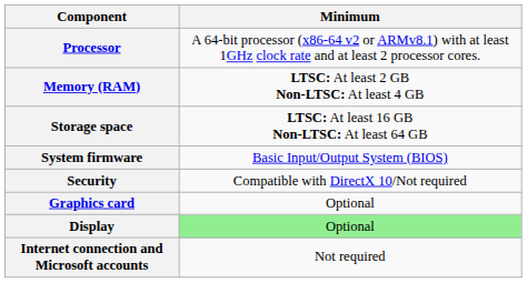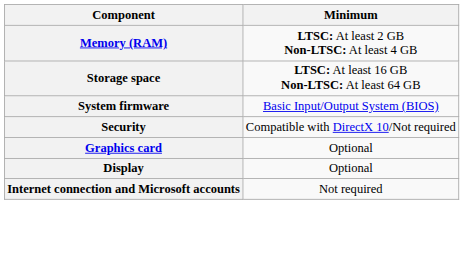- row: Processor | A 64-bit processor (x86-64 v2 or ARMv8.1) with at least 1GHz clock rate and at least 2 processor cores.
Display | Minimum: lightgreen background -> no background
